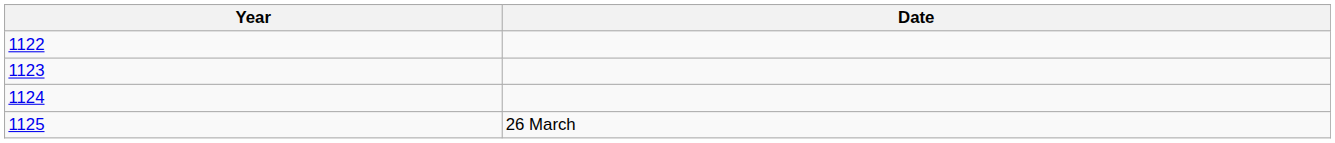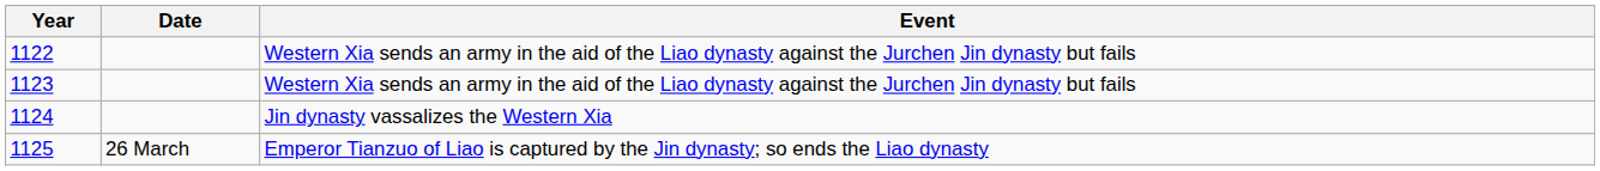+ column: Event | Western Xia sends an army in the aid of the Liao dynasty against the Jurchen Jin dynasty but fails | Western Xia sends an army in the aid of the Liao dynasty against the Jurchen Jin dynasty but fails | Jin dynasty vassalizes the Western Xia | Emperor Tianzuo of Liao is captured by the Jin dynasty; so ends the Liao dynasty
